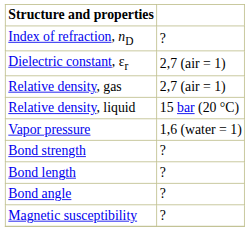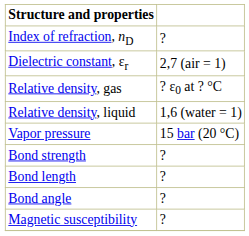Relative density, gas | column 2: 2,7 (air = 1) -> ? ε0 at ? °C
Relative density, liquid | column 2: 15 bar (20 °C) -> 1,6 (water = 1)
Vapor pressure | column 2: 1,6 (water = 1) -> 15 bar (20 °C)
